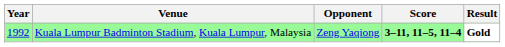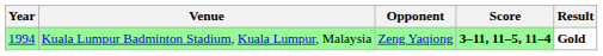Kuala Lumpur Badminton Stadium, Kuala Lumpur, Malaysia | Year: 1992 -> 1994
